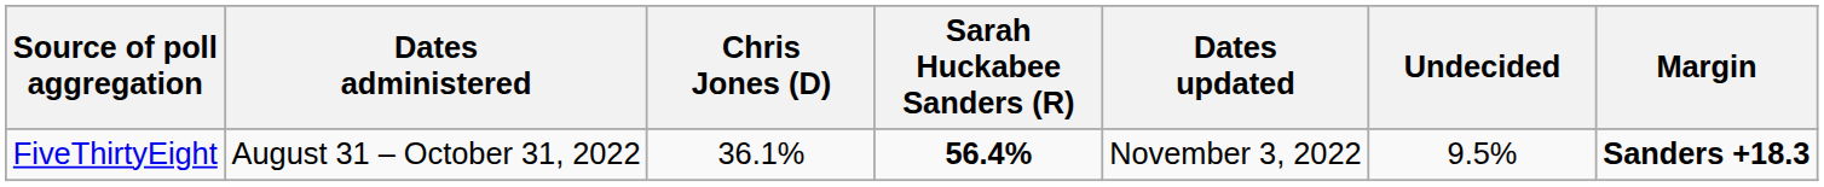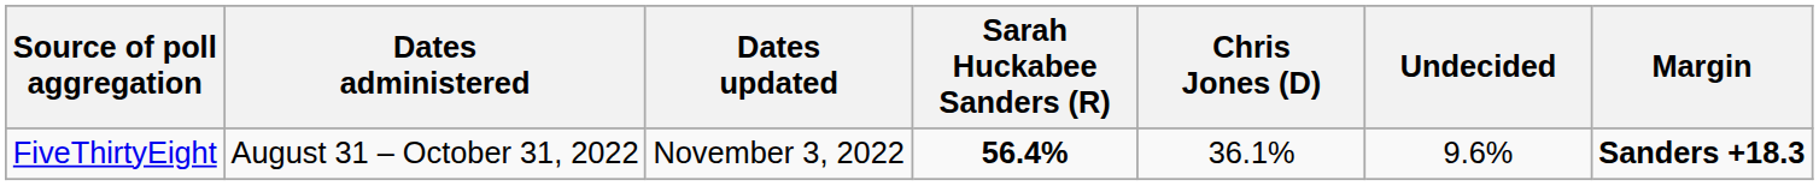columns swapped: Dates updated <-> Chris Jones (D)
FiveThirtyEight | Undecided: 9.5% -> 9.6%
